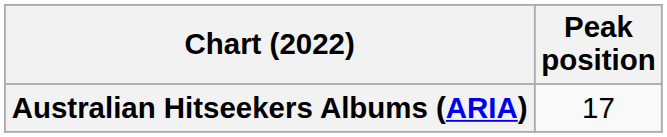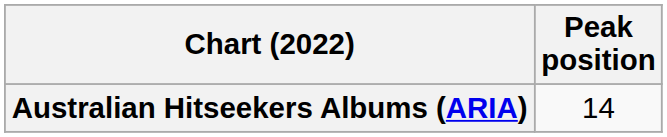Australian Hitseekers Albums (ARIA) | Peak position: 17 -> 14
